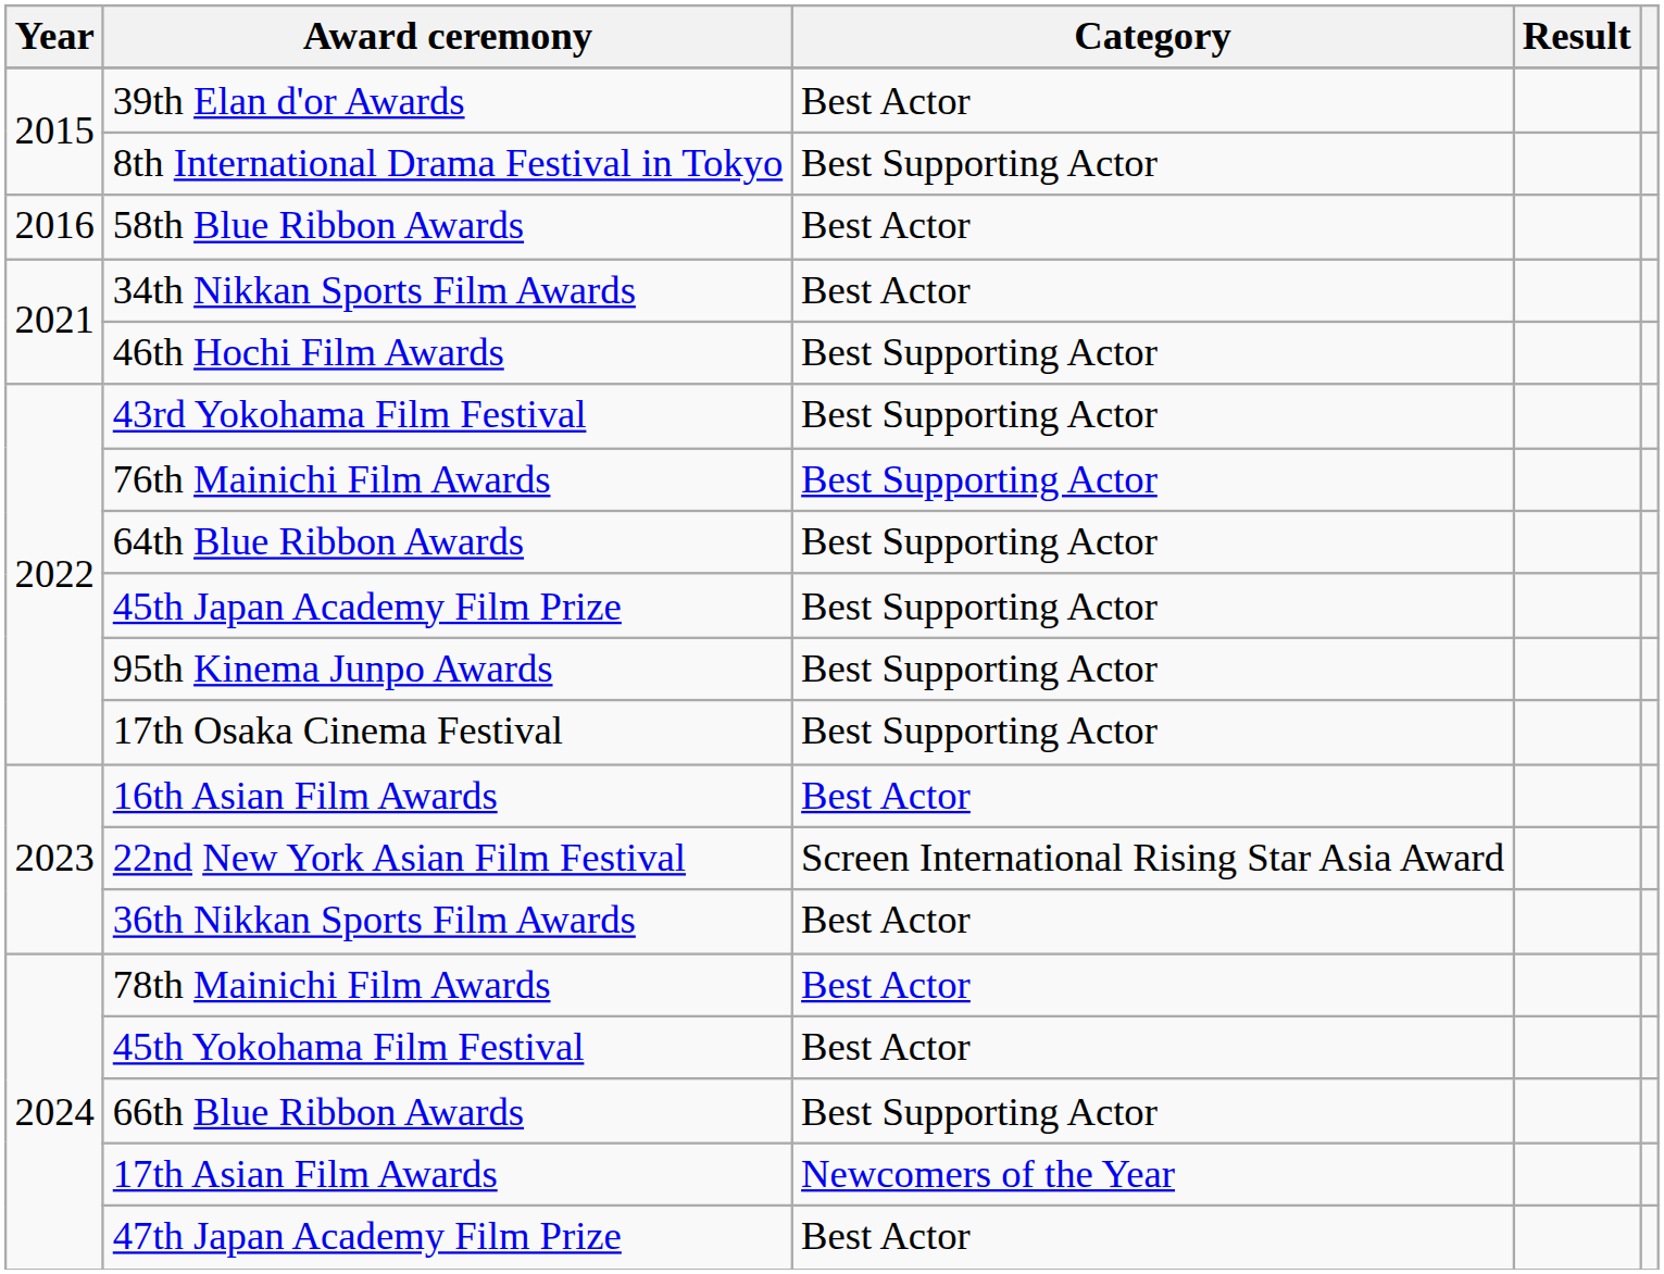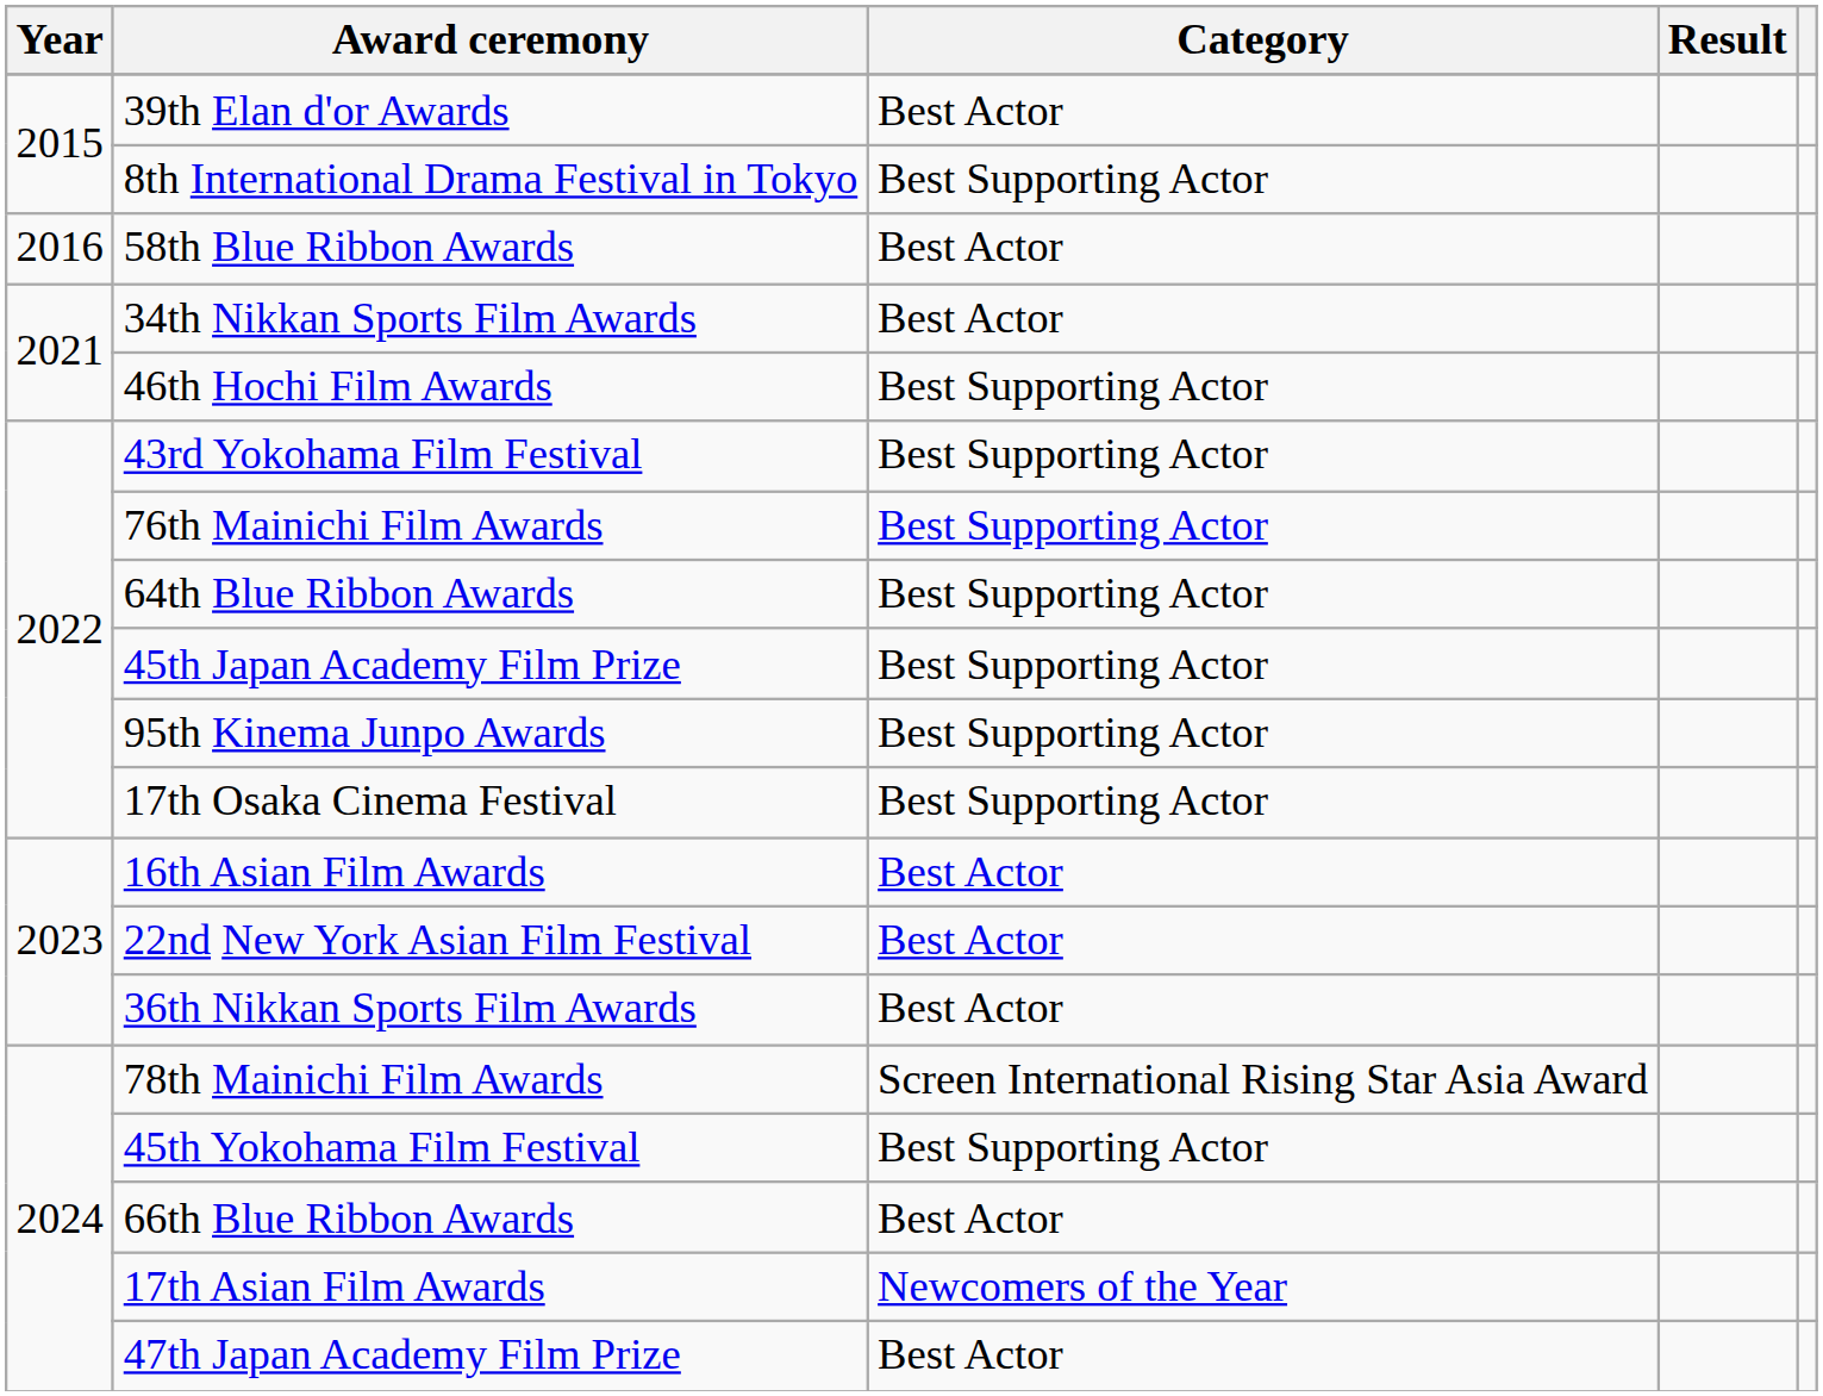22nd New York Asian Film Festival | Category: Screen International Rising Star Asia Award -> Best Actor
78th Mainichi Film Awards | Category: Best Actor -> Screen International Rising Star Asia Award
45th Yokohama Film Festival | Category: Best Actor -> Best Supporting Actor
66th Blue Ribbon Awards | Category: Best Supporting Actor -> Best Actor
